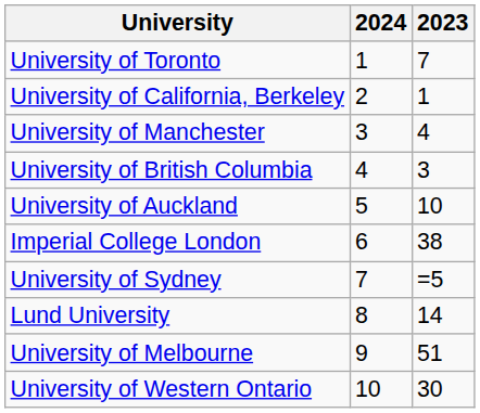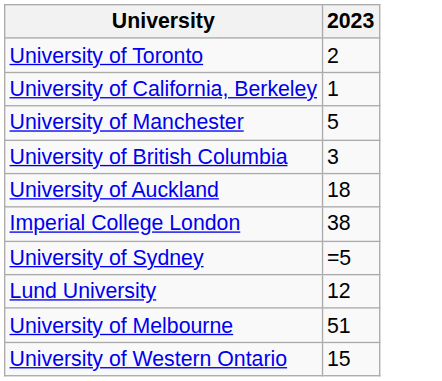- column: 2024 | 1 | 2 | 3 | 4 | 5 | 6 | 7 | 8 | 9 | 10
University of Toronto | 2023: 7 -> 2
University of Manchester | 2023: 4 -> 5
University of Auckland | 2023: 10 -> 18
Lund University | 2023: 14 -> 12
University of Western Ontario | 2023: 30 -> 15
